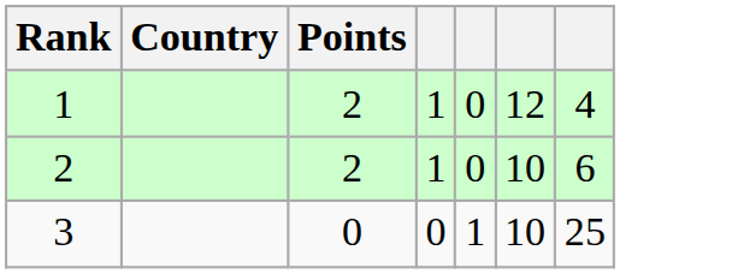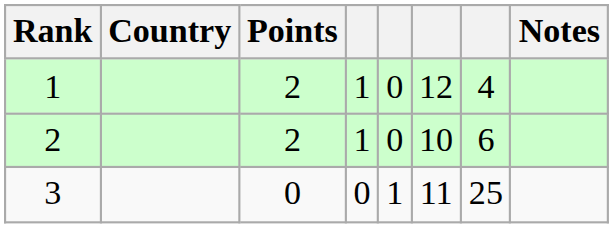+ column: Notes
3 | column 6: 10 -> 11
